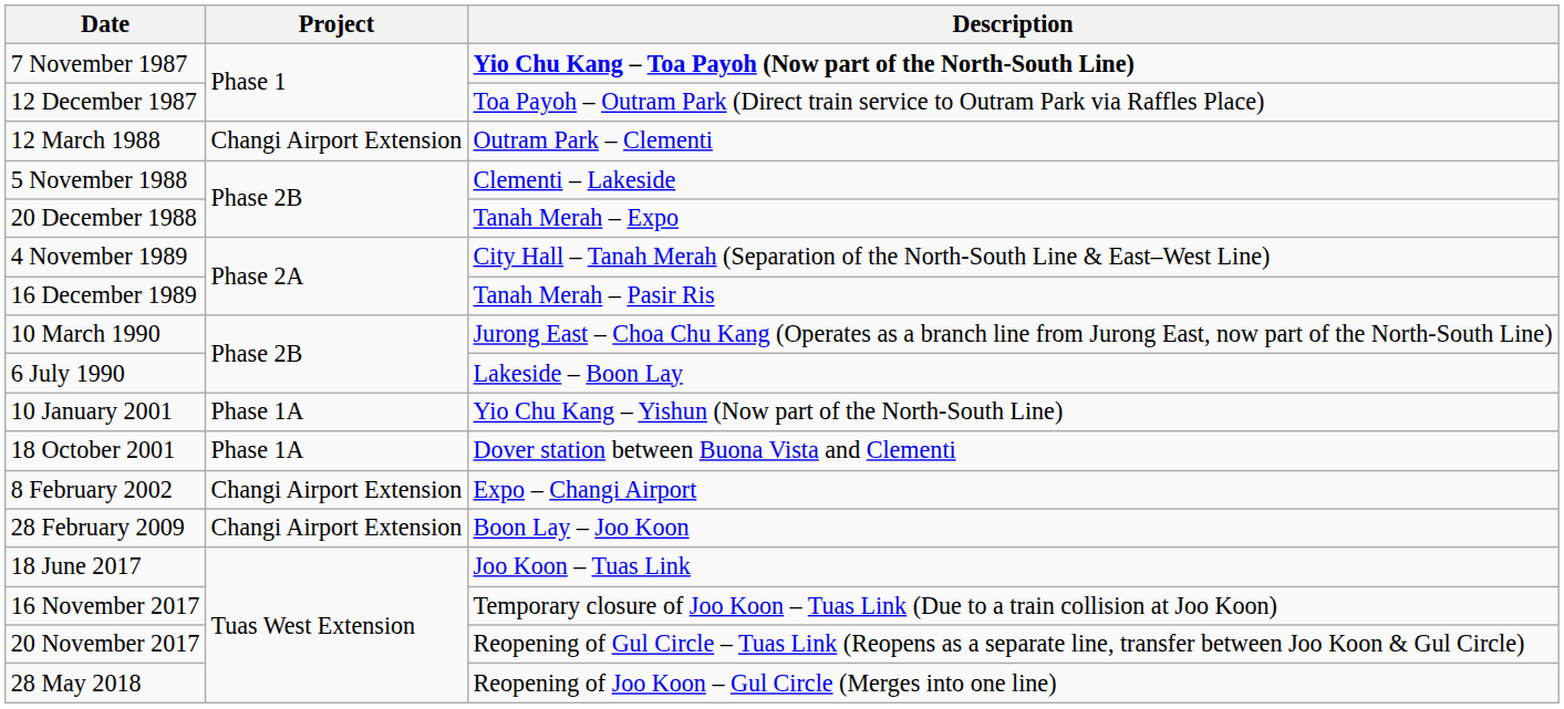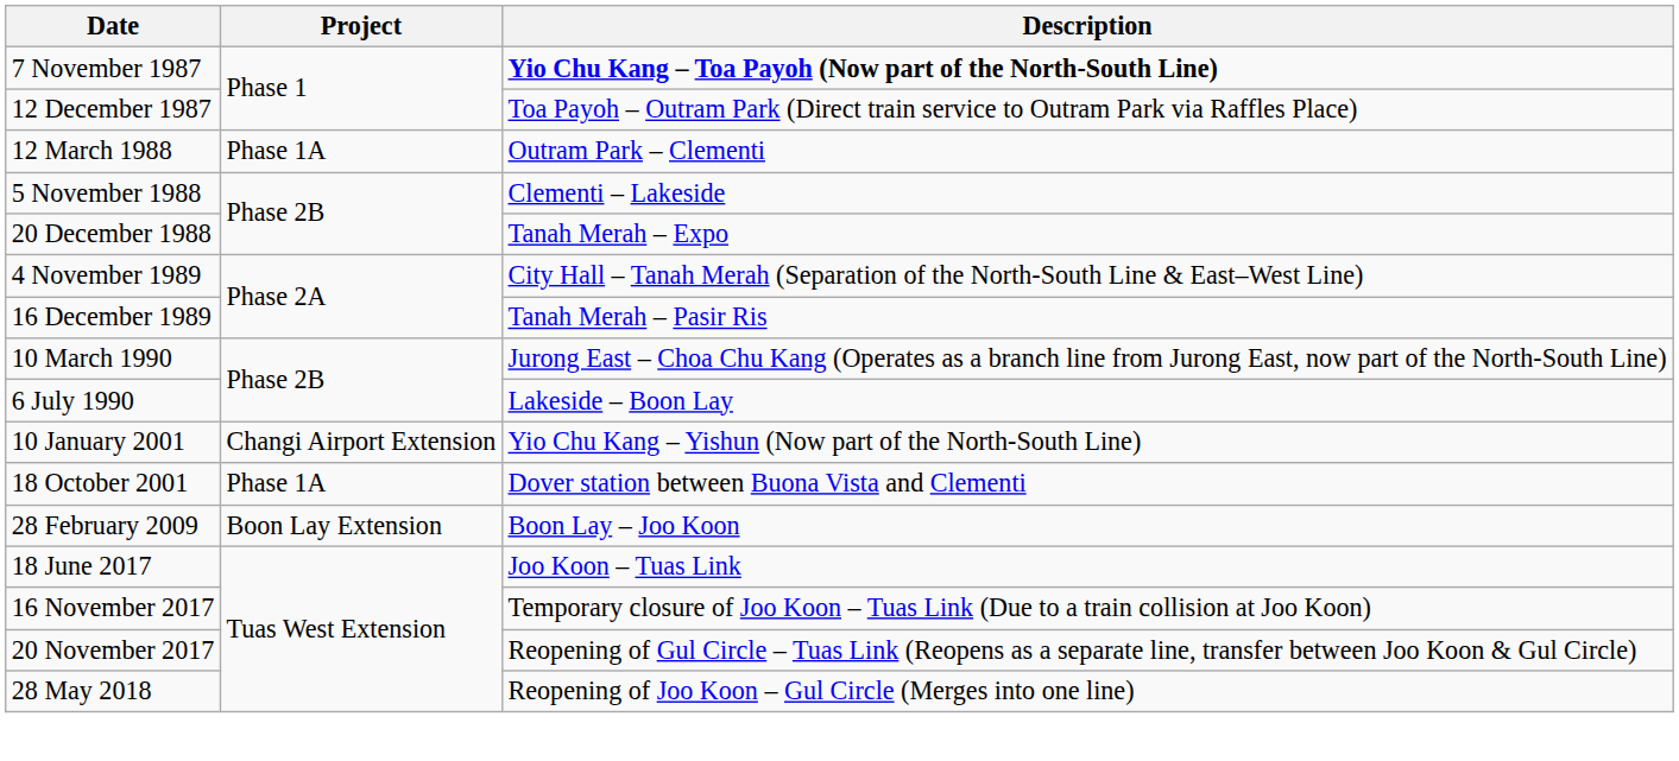12 March 1988 | Project: Changi Airport Extension -> Phase 1A
10 January 2001 | Project: Phase 1A -> Changi Airport Extension
- row: 8 February 2002 | Changi Airport Extension | Expo – Changi Airport
28 February 2009 | Project: Changi Airport Extension -> Boon Lay Extension
